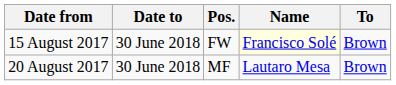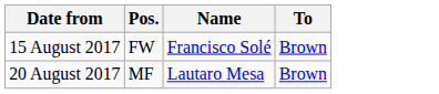- column: Date to | 30 June 2018 | 30 June 2018
15 August 2017 | Name: lightyellow background -> no background
